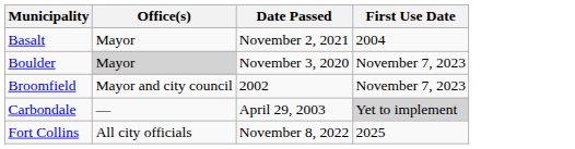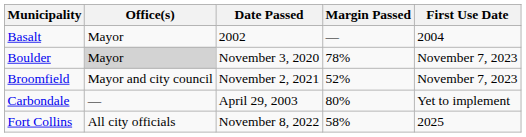+ column: Margin Passed | — | 78% | 52% | 80% | 58%
Basalt | Date Passed: November 2, 2021 -> 2002
Broomfield | Date Passed: 2002 -> November 2, 2021
Carbondale | First Use Date: lightgrey background -> no background
